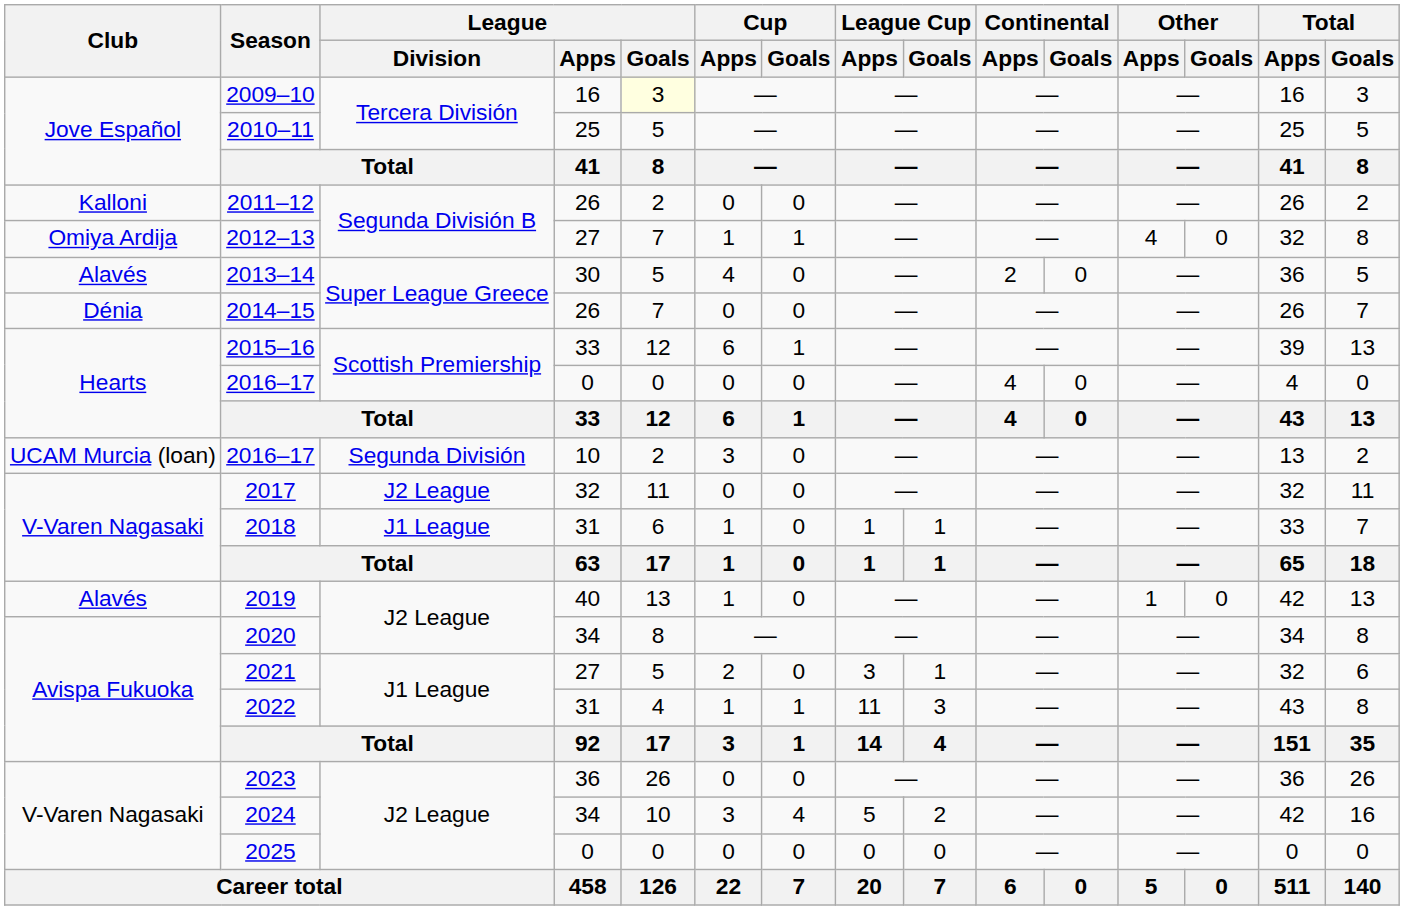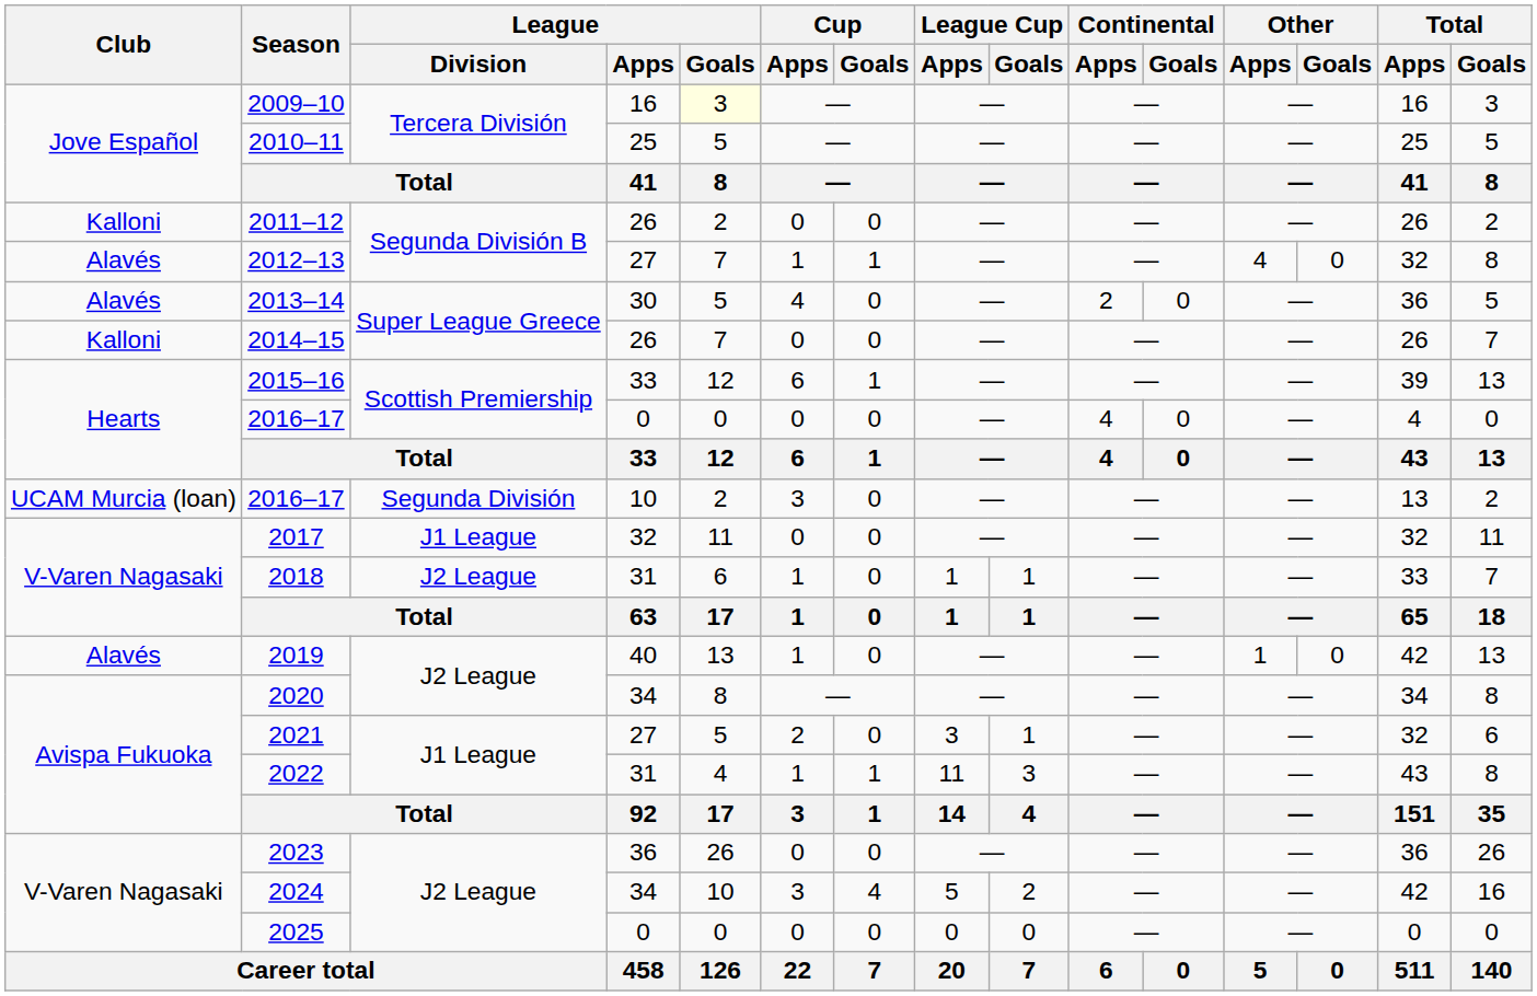2012–13 | Club: Omiya Ardija -> Alavés
2014–15 | Club: Dénia -> Kalloni
2017 | League / Division: J2 League -> J1 League
2018 | League / Division: J1 League -> J2 League
